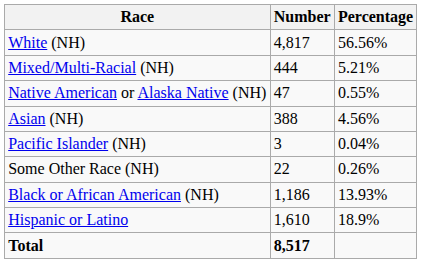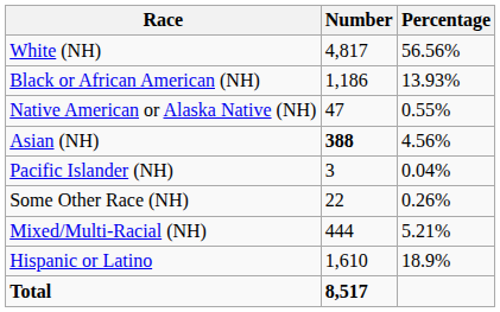rows swapped: Black or African American (NH) <-> Mixed/Multi-Racial (NH)
Asian (NH) | Number: normal -> bold
